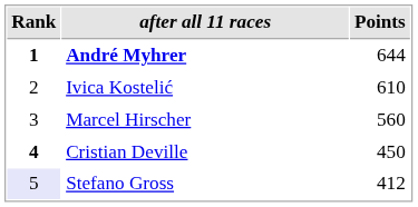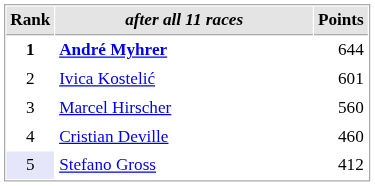Ivica Kostelić | Points: 610 -> 601
Cristian Deville | Rank: bold -> normal
Cristian Deville | Points: 450 -> 460
